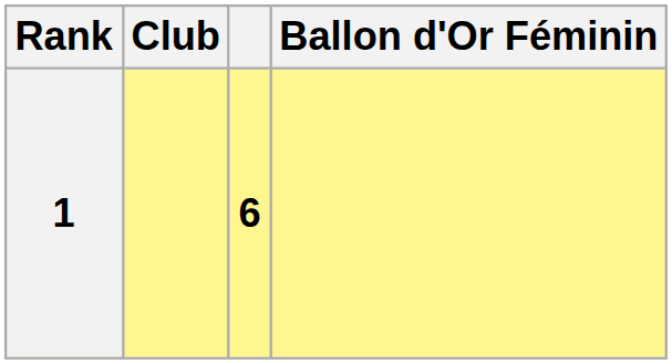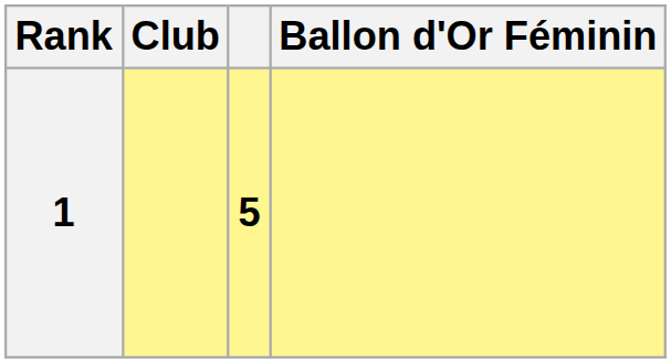1 | column 3: 6 -> 5
